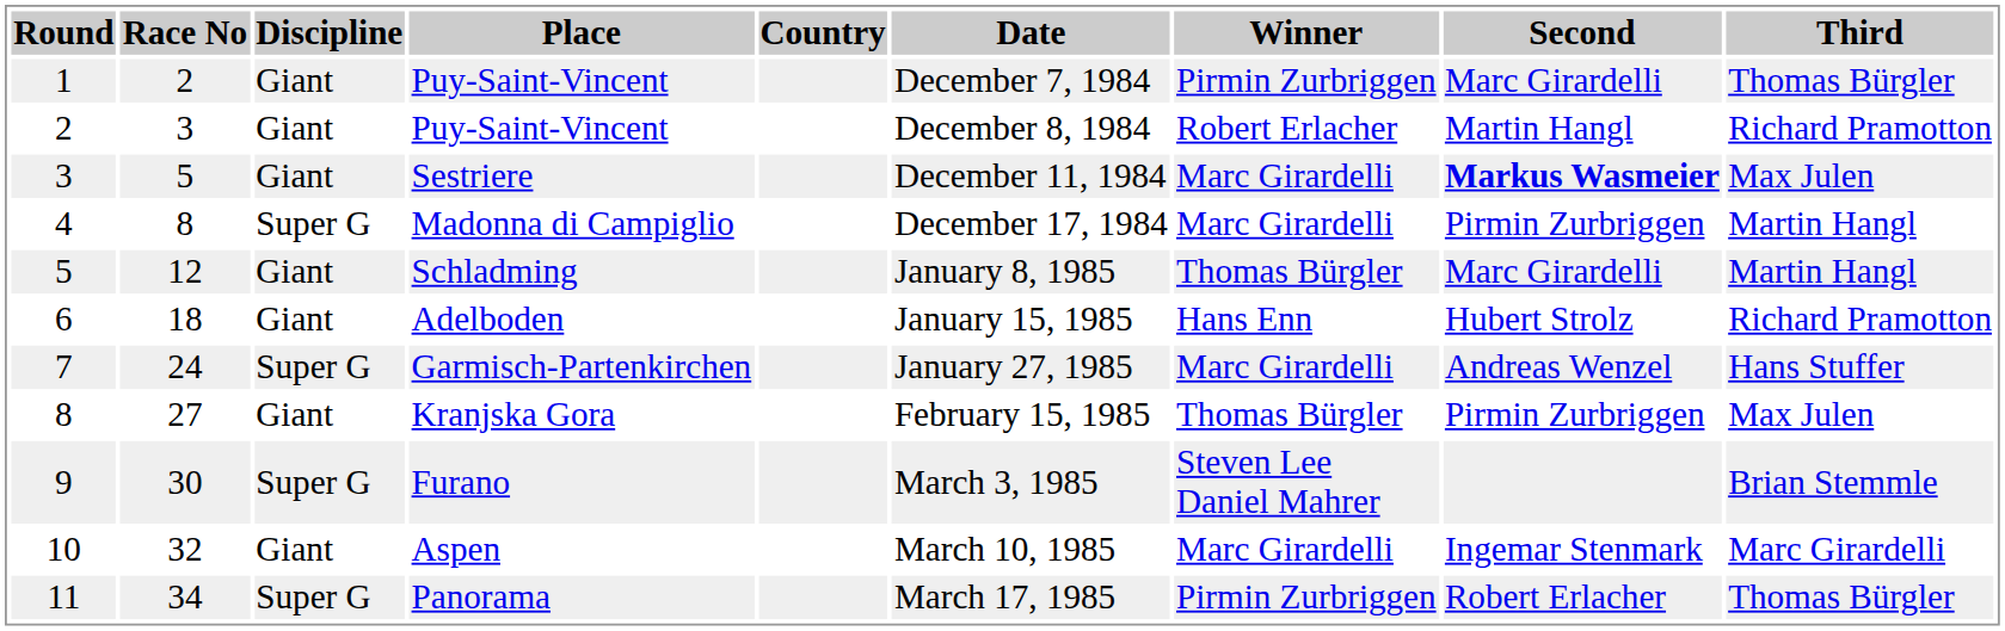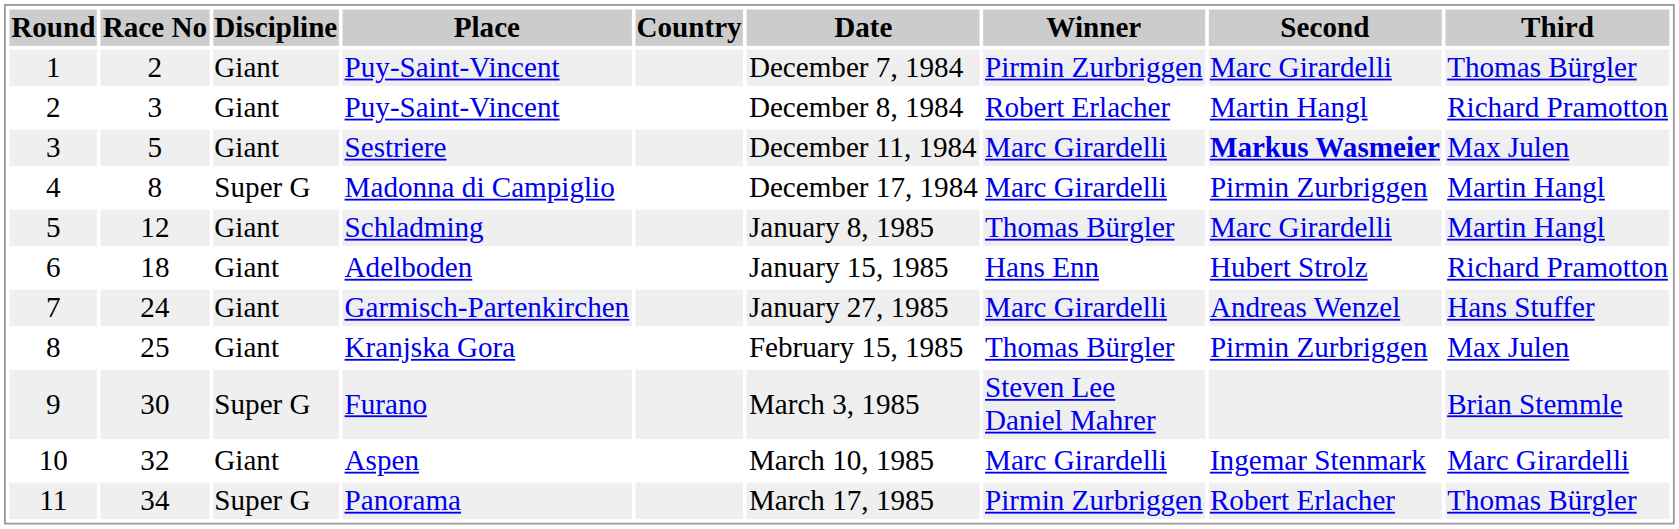Garmisch-Partenkirchen | Discipline: Super G -> Giant
Kranjska Gora | Race No: 27 -> 25
